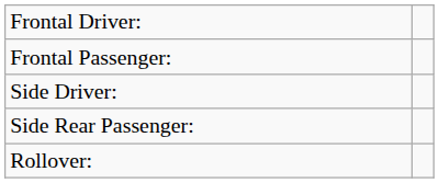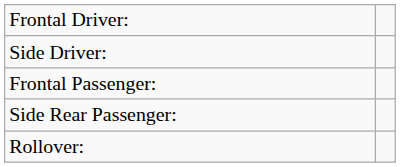rows swapped: Frontal Passenger: <-> Side Driver:
